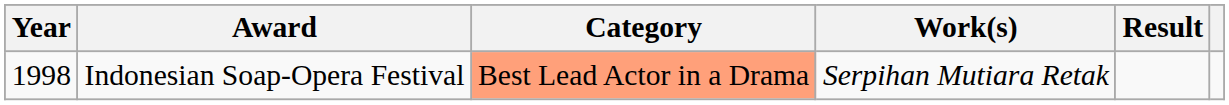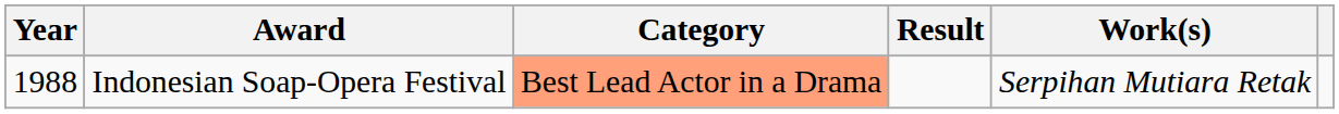columns swapped: Work(s) <-> Result
Indonesian Soap-Opera Festival | Year: 1998 -> 1988
